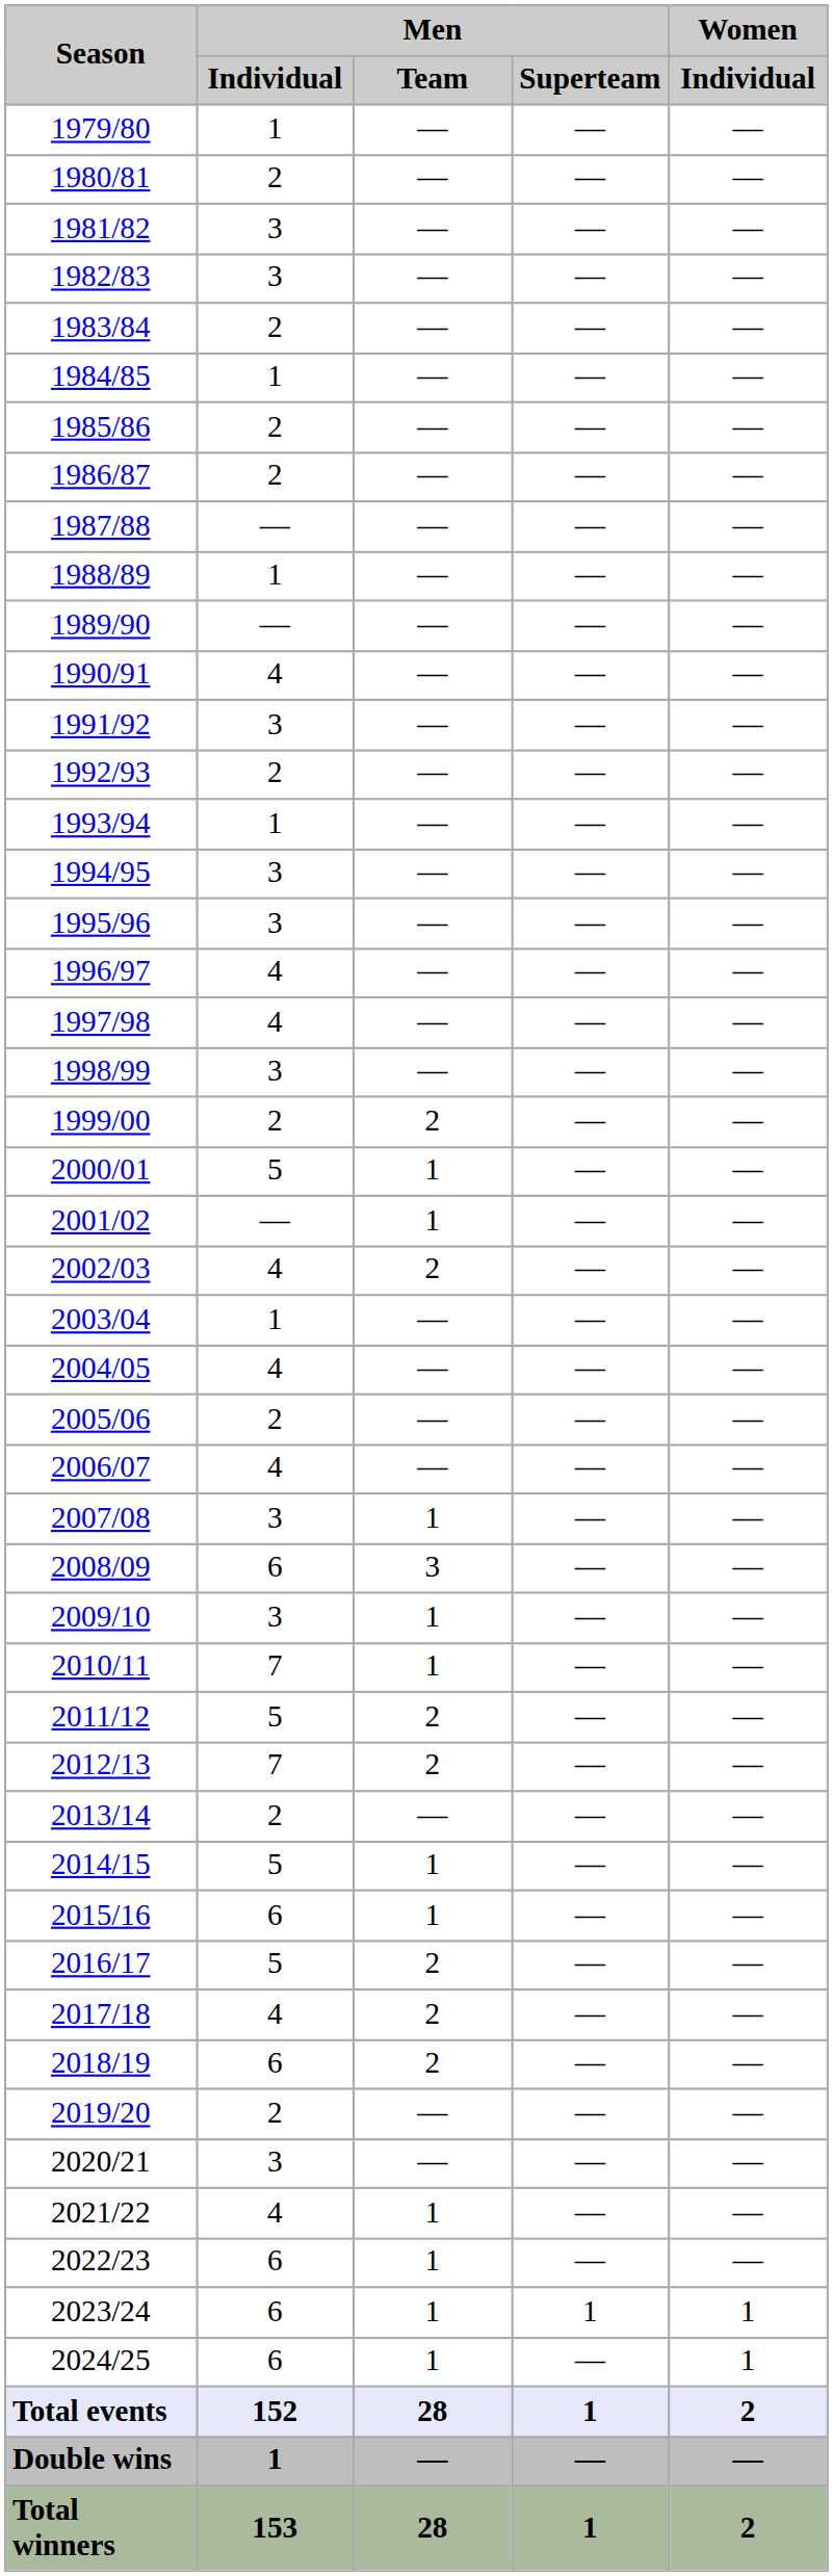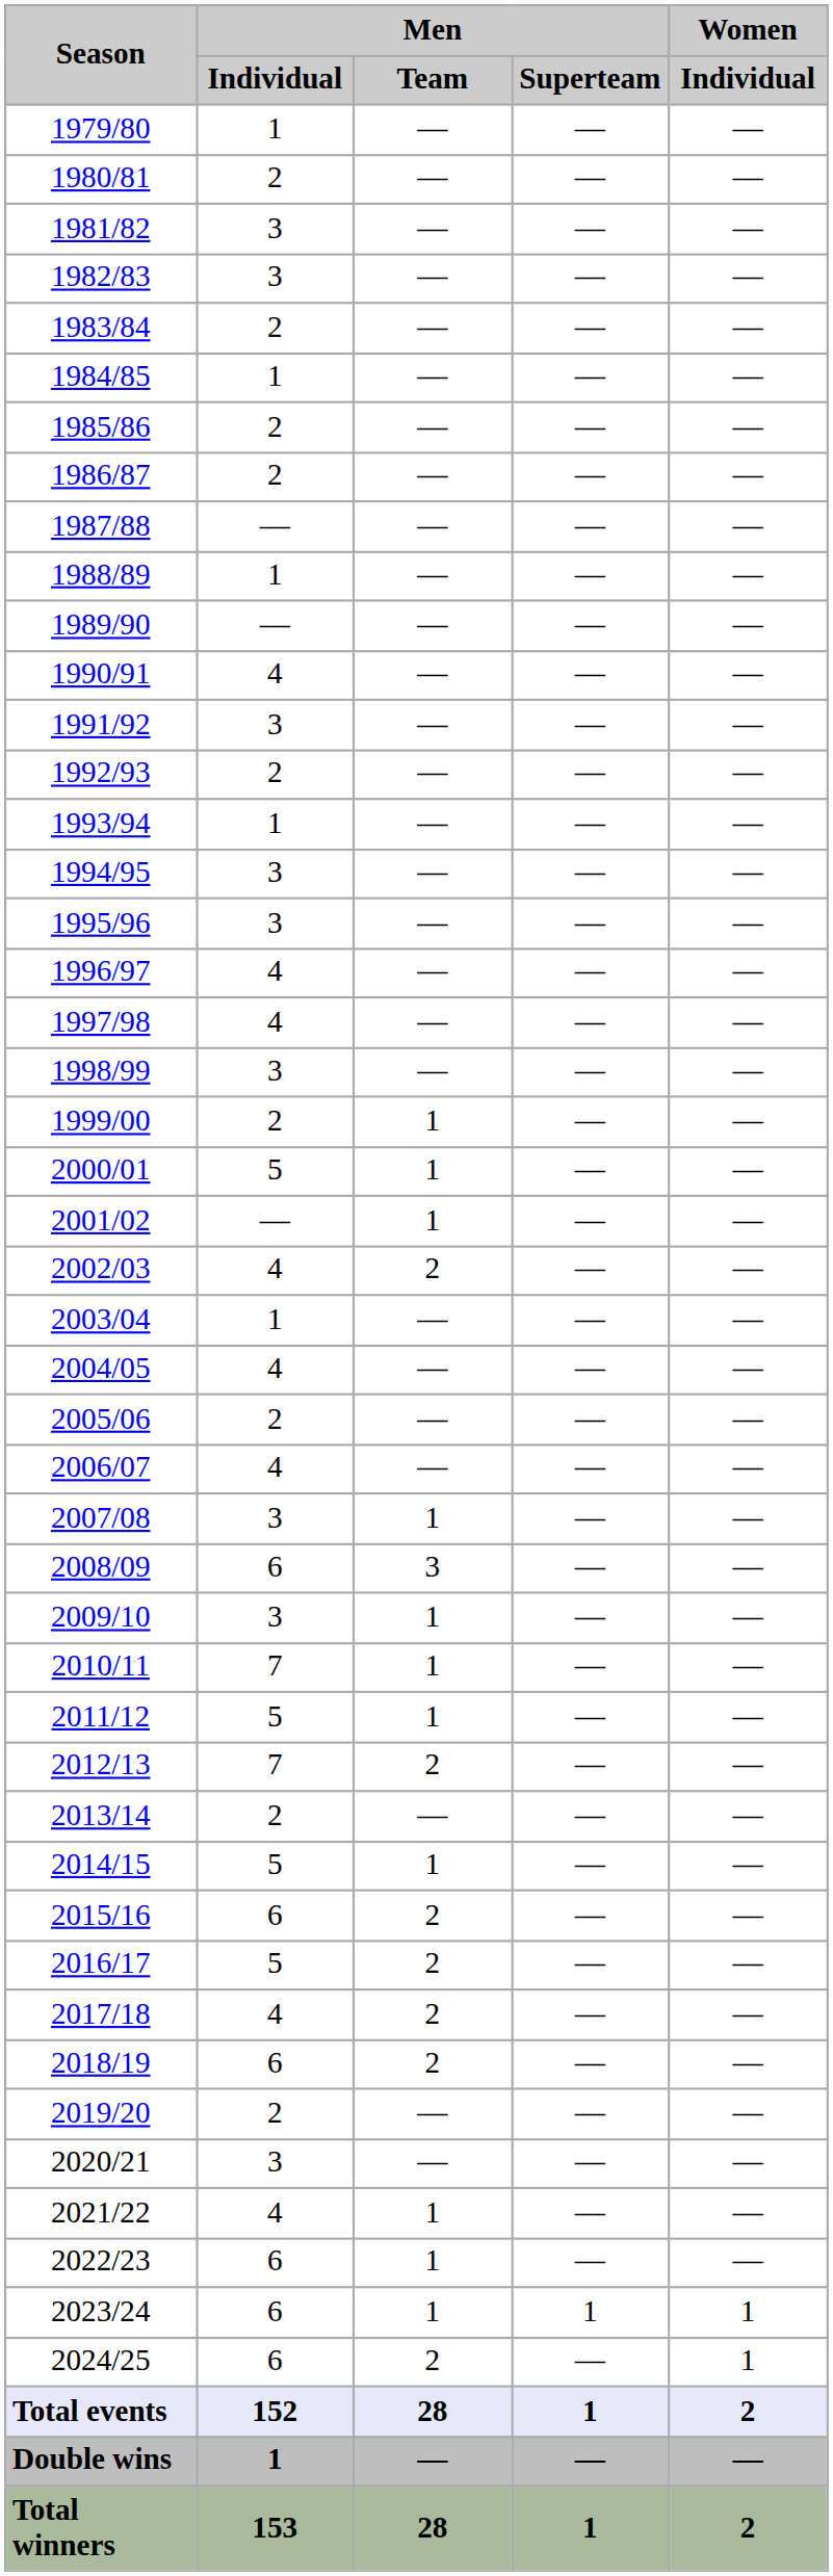1999/00 | Men / Team: 2 -> 1
2011/12 | Men / Team: 2 -> 1
2015/16 | Men / Team: 1 -> 2
2024/25 | Men / Team: 1 -> 2
